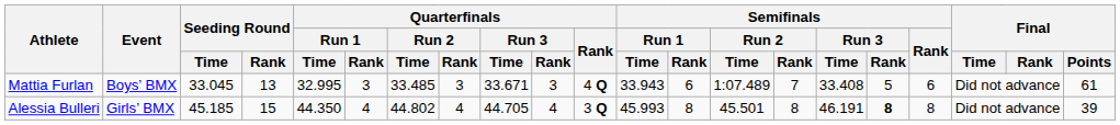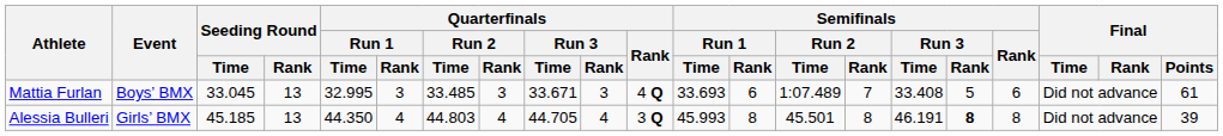Mattia Furlan | Semifinals / Run 1 / Time: 33.943 -> 33.693
Alessia Bulleri | Seeding Round / Rank: 15 -> 13
Alessia Bulleri | Quarterfinals / Run 2 / Time: 44.802 -> 44.803
